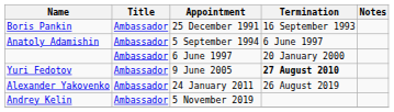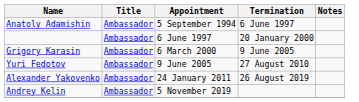- row: Boris Pankin | Ambassador | 25 December 1991 | 16 September 1993
+ row: Grigory Karasin | Ambassador | 6 March 2000 | 9 June 2005
Yuri Fedotov | Termination: bold -> normal
